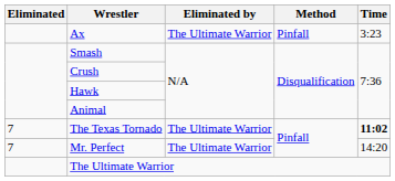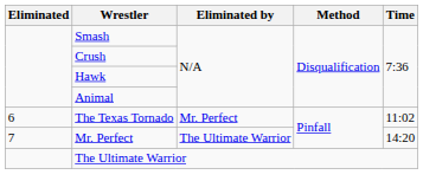- row: Ax | The Ultimate Warrior | Pinfall | 3:23
The Texas Tornado | Eliminated: 7 -> 6
The Texas Tornado | Eliminated by: The Ultimate Warrior -> Mr. Perfect
The Texas Tornado | Time: bold -> normal
